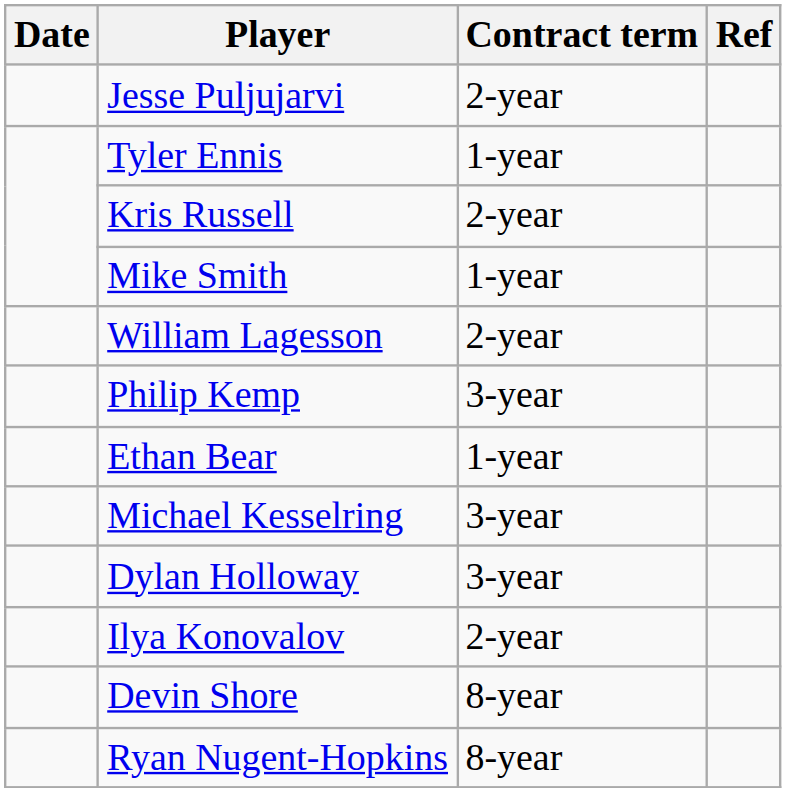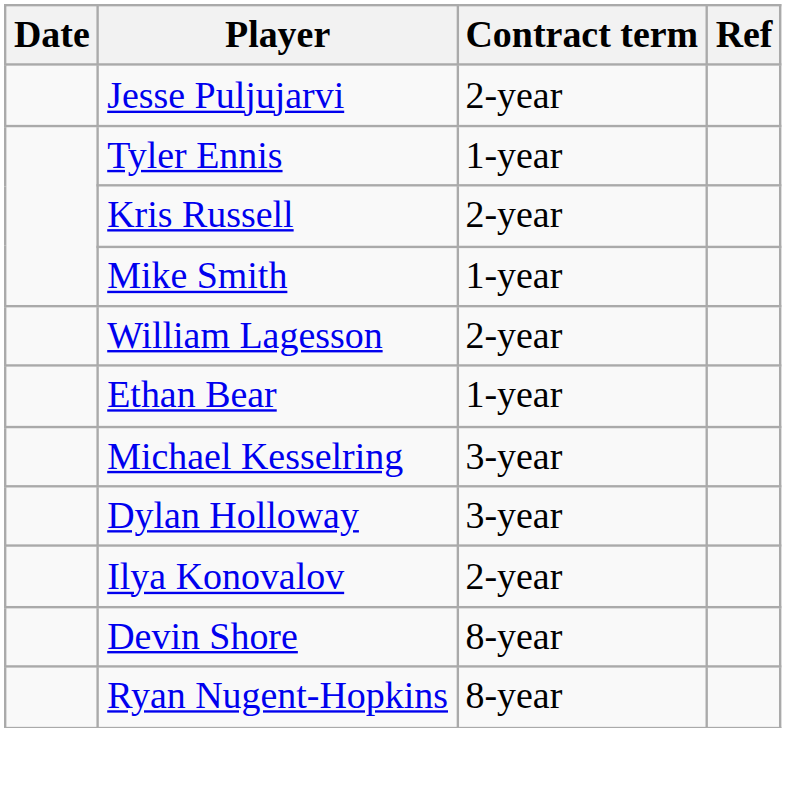- row: Philip Kemp | 3-year
